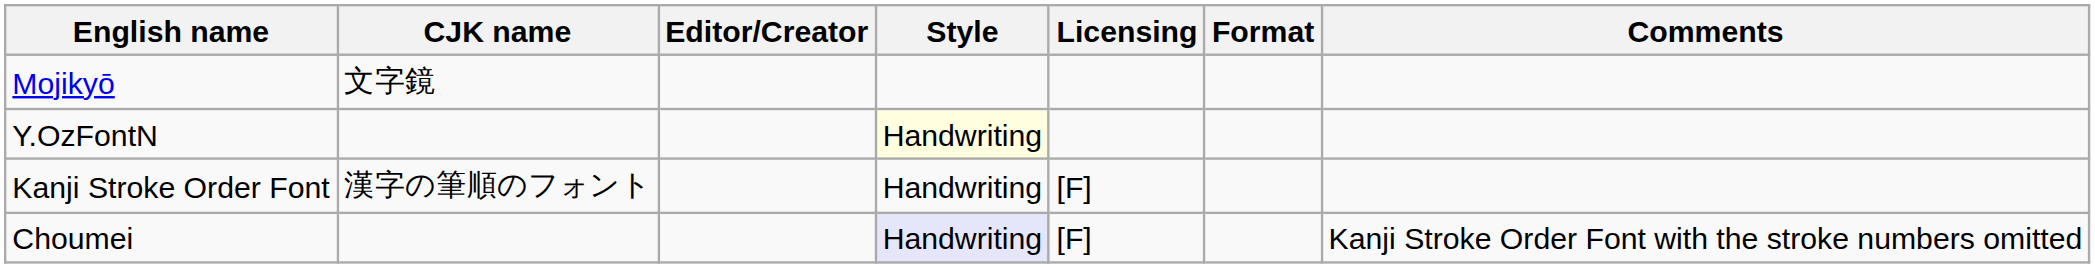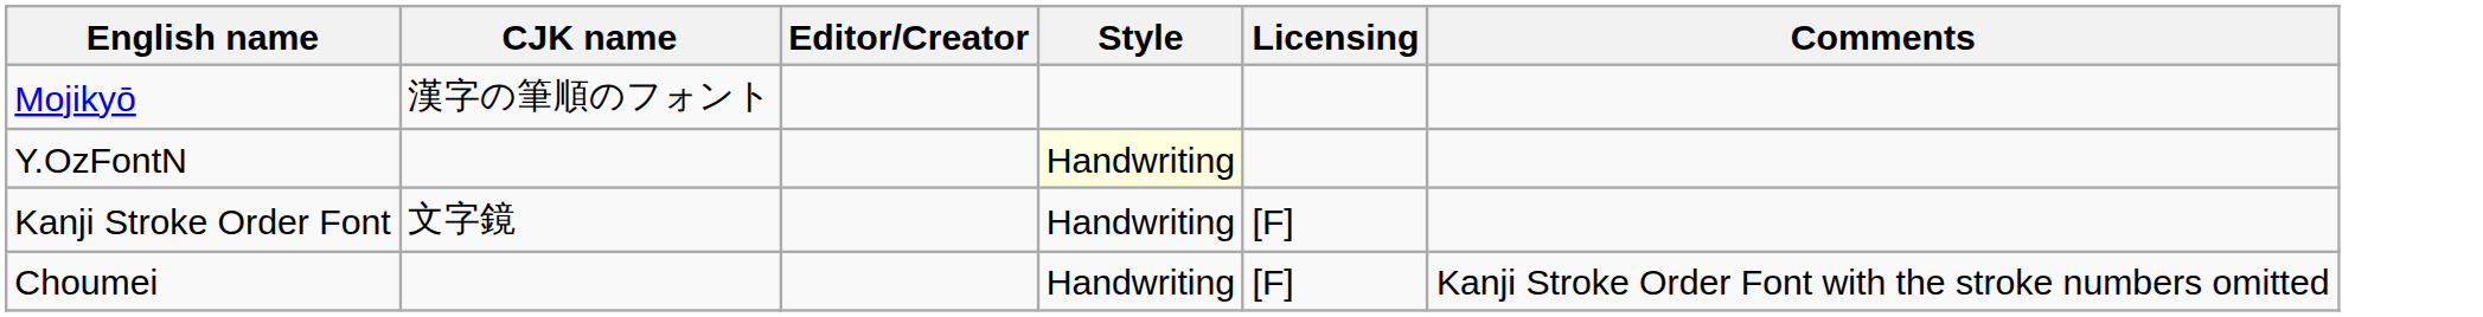- column: Format
Mojikyō | CJK name: 文字鏡 -> 漢字の筆順のフォント
Kanji Stroke Order Font | CJK name: 漢字の筆順のフォント -> 文字鏡
Choumei | Style: lavender background -> no background
